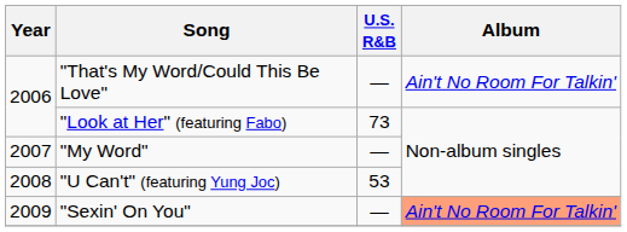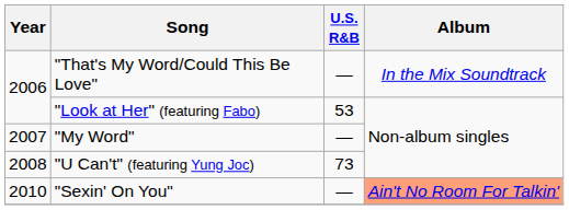"That's My Word/Could This Be Love" | Album: Ain't No Room For Talkin' -> In the Mix Soundtrack
"Look at Her" (featuring Fabo) | U.S. R&B: 73 -> 53
"U Can't" (featuring Yung Joc) | U.S. R&B: 53 -> 73
"Sexin' On You" | Year: 2009 -> 2010
